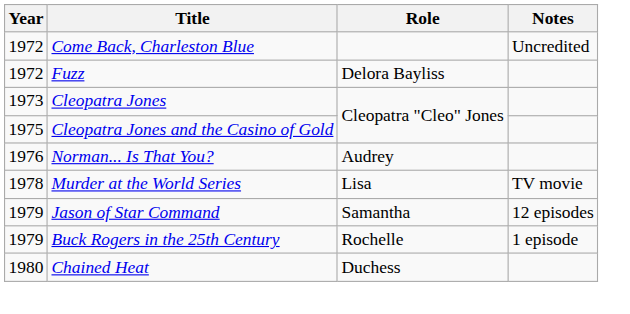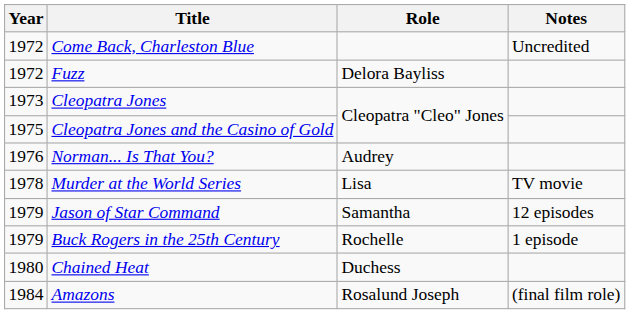+ row: 1984 | Amazons | Rosalund Joseph | (final film role)
